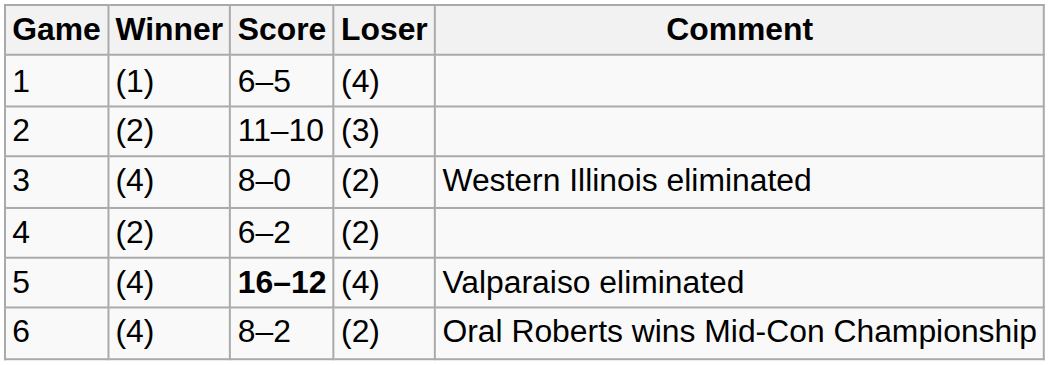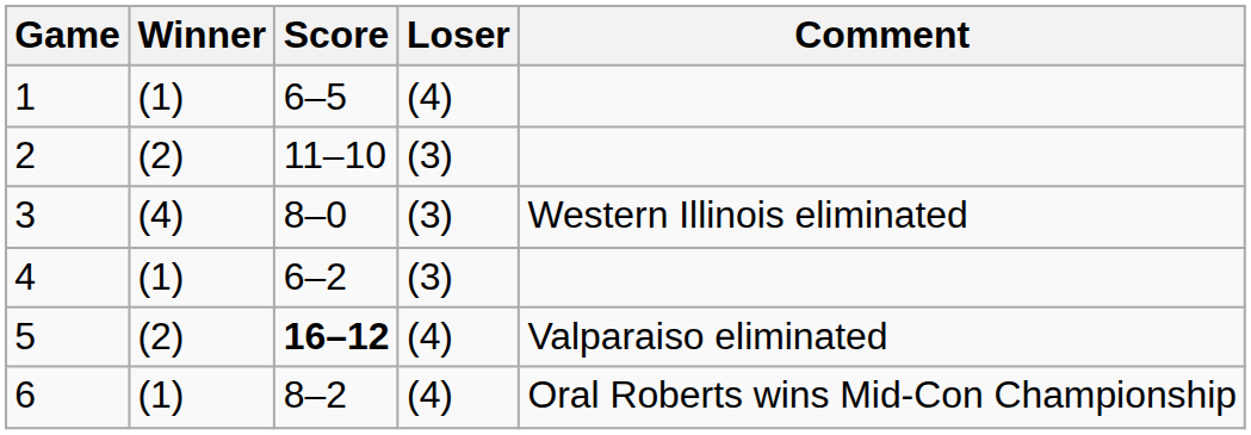3 | Loser: (2) -> (3)
4 | Winner: (2) -> (1)
4 | Loser: (2) -> (3)
5 | Winner: (4) -> (2)
6 | Winner: (4) -> (1)
6 | Loser: (2) -> (4)
